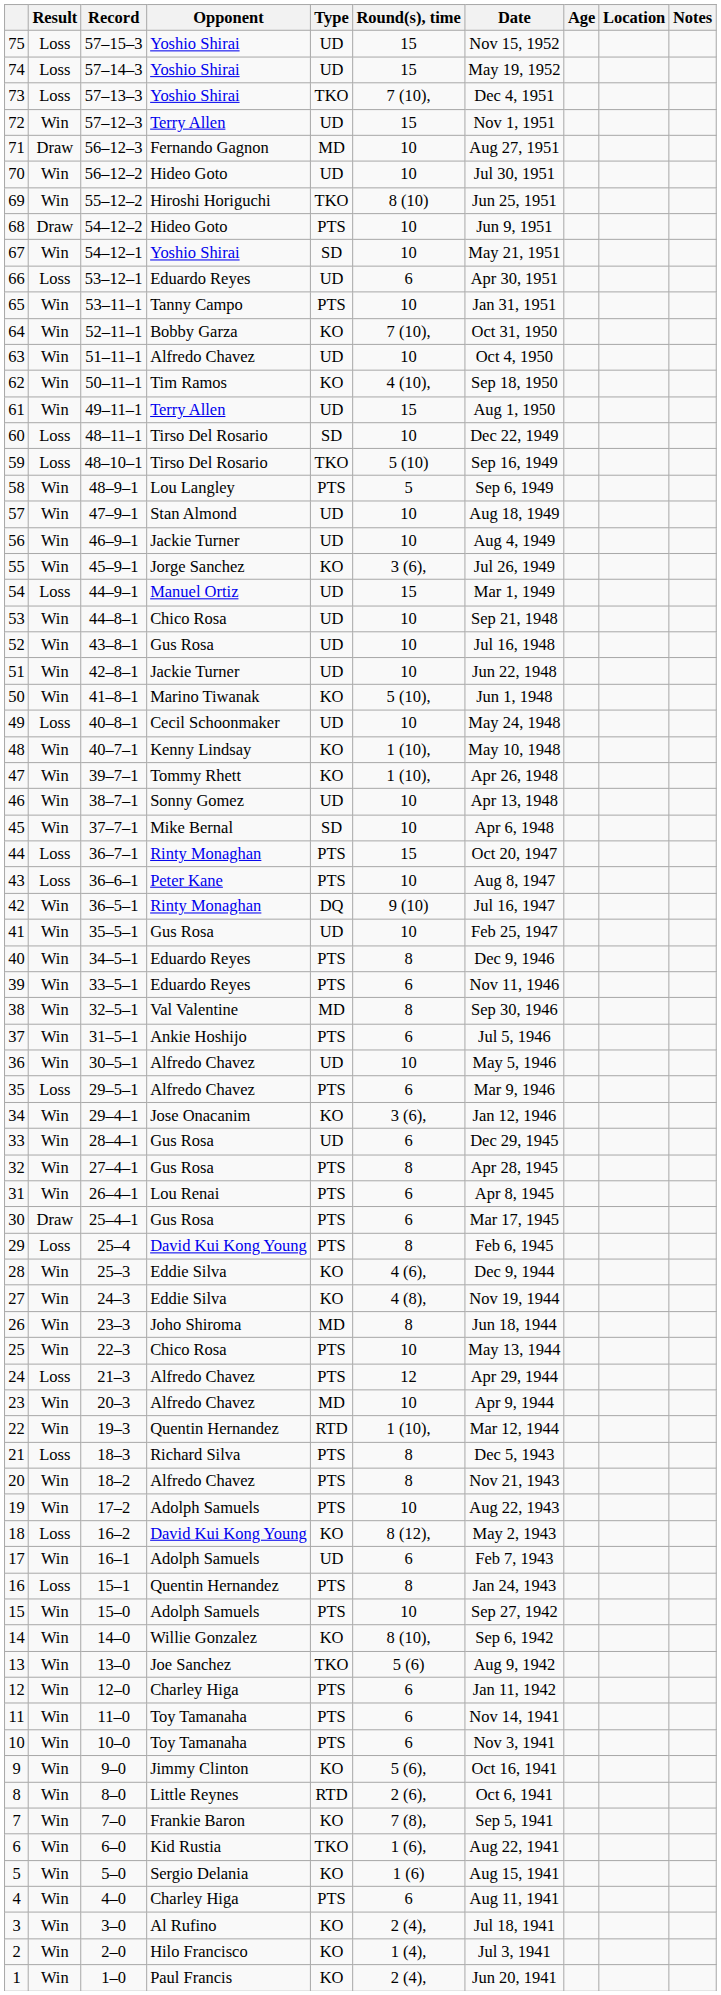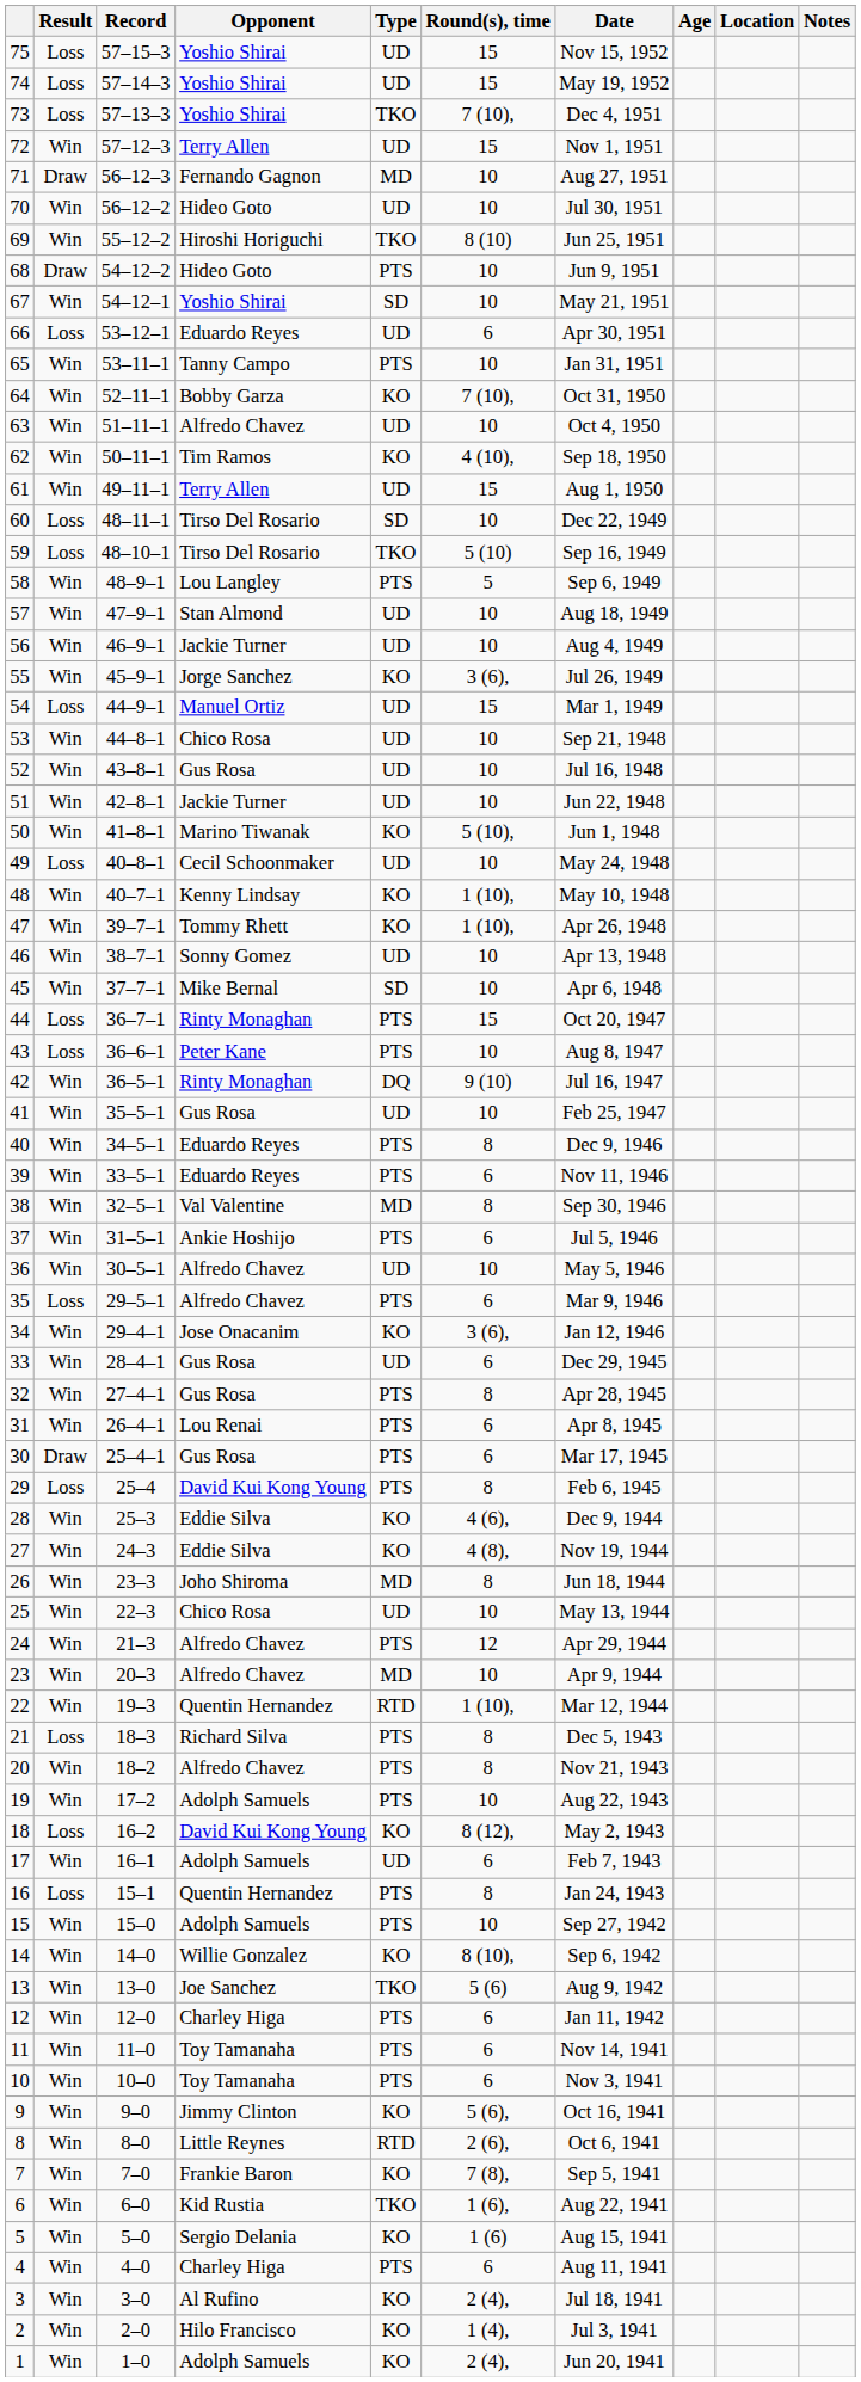25 | Type: PTS -> UD
24 | Result: Loss -> Win
1 | Opponent: Paul Francis -> Adolph Samuels
